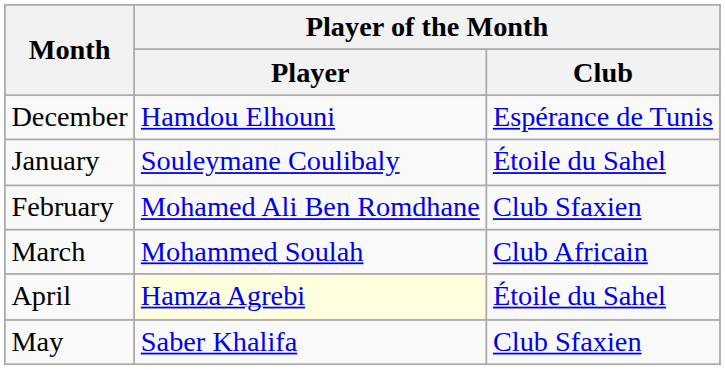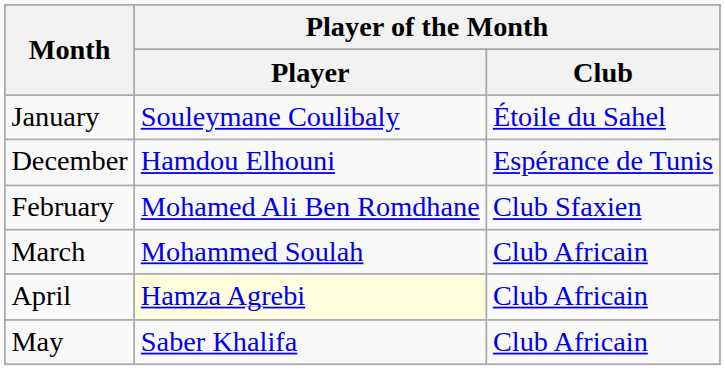rows swapped: December <-> January
April | Player of the Month / Club: Étoile du Sahel -> Club Africain
May | Player of the Month / Club: Club Sfaxien -> Club Africain
